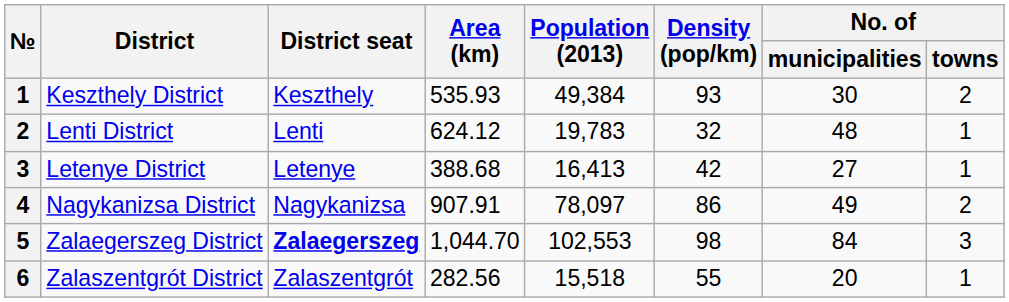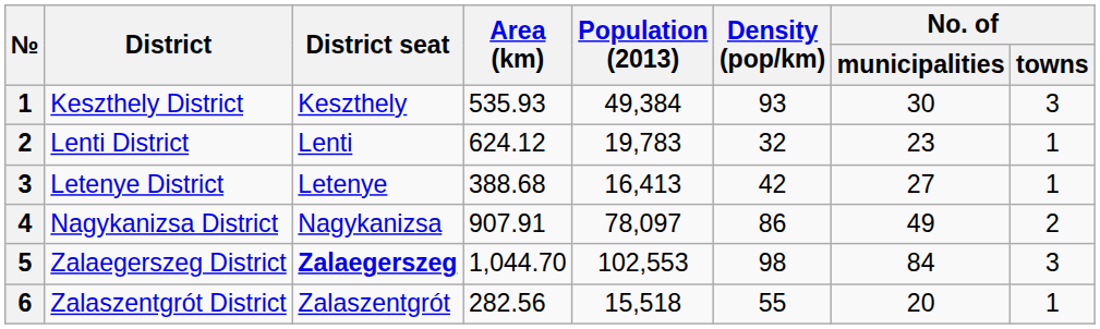Keszthely District | No. of / towns: 2 -> 3
Lenti District | No. of / municipalities: 48 -> 23
